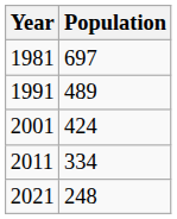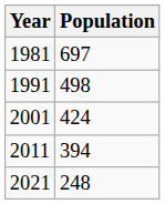1991 | Population: 489 -> 498
2011 | Population: 334 -> 394
